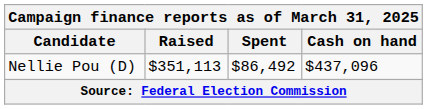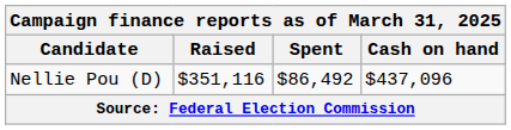Nellie Pou (D) | Raised: $351,113 -> $351,116
